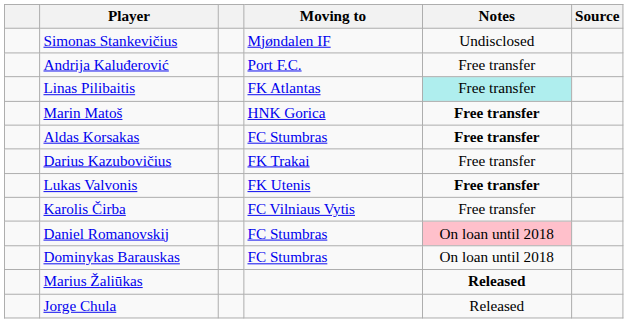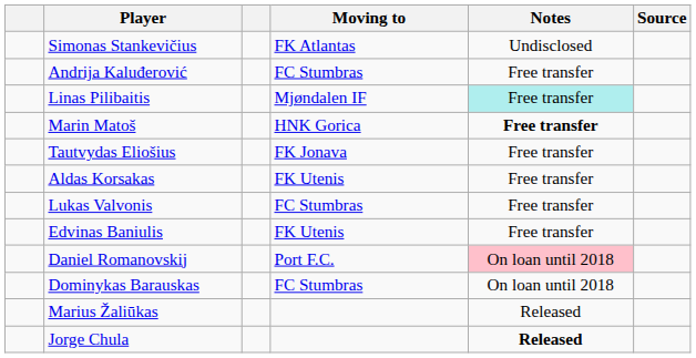Simonas Stankevičius | Moving to: Mjøndalen IF -> FK Atlantas
Andrija Kaluđerović | Moving to: Port F.C. -> FC Stumbras
Linas Pilibaitis | Moving to: FK Atlantas -> Mjøndalen IF
+ row: Tautvydas Eliošius | FK Jonava | Free transfer
Aldas Korsakas | Moving to: FC Stumbras -> FK Utenis
Aldas Korsakas | Notes: bold -> normal
- row: Darius Kazubovičius | FK Trakai | Free transfer
Lukas Valvonis | Moving to: FK Utenis -> FC Stumbras
Lukas Valvonis | Notes: bold -> normal
+ row: Edvinas Baniulis | FK Utenis | Free transfer
- row: Karolis Čirba | FC Vilniaus Vytis | Free transfer
Daniel Romanovskij | Moving to: FC Stumbras -> Port F.C.
Marius Žaliūkas | Notes: bold -> normal
Jorge Chula | Notes: normal -> bold
